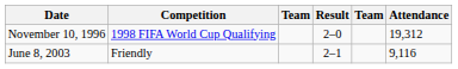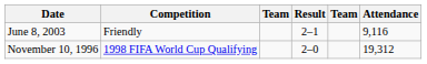rows swapped: November 10, 1996 <-> June 8, 2003
